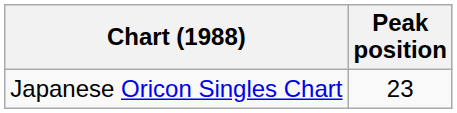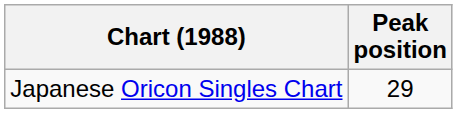Japanese Oricon Singles Chart | Peak position: 23 -> 29
